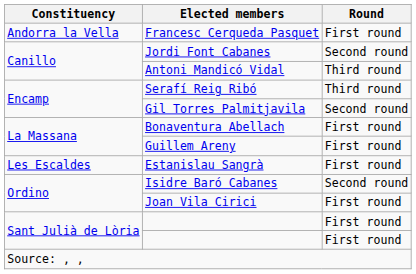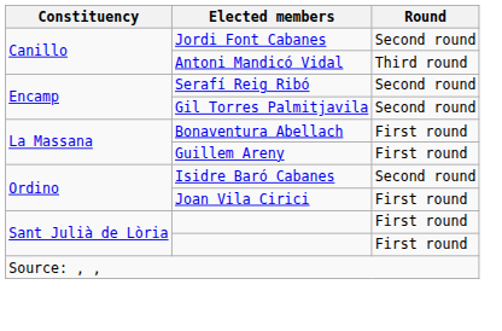- row: Andorra la Vella | Francesc Cerqueda Pasquet | First round
Serafí Reig Ribó | Round: Third round -> Second round
- row: Les Escaldes | Estanislau Sangrà | First round
